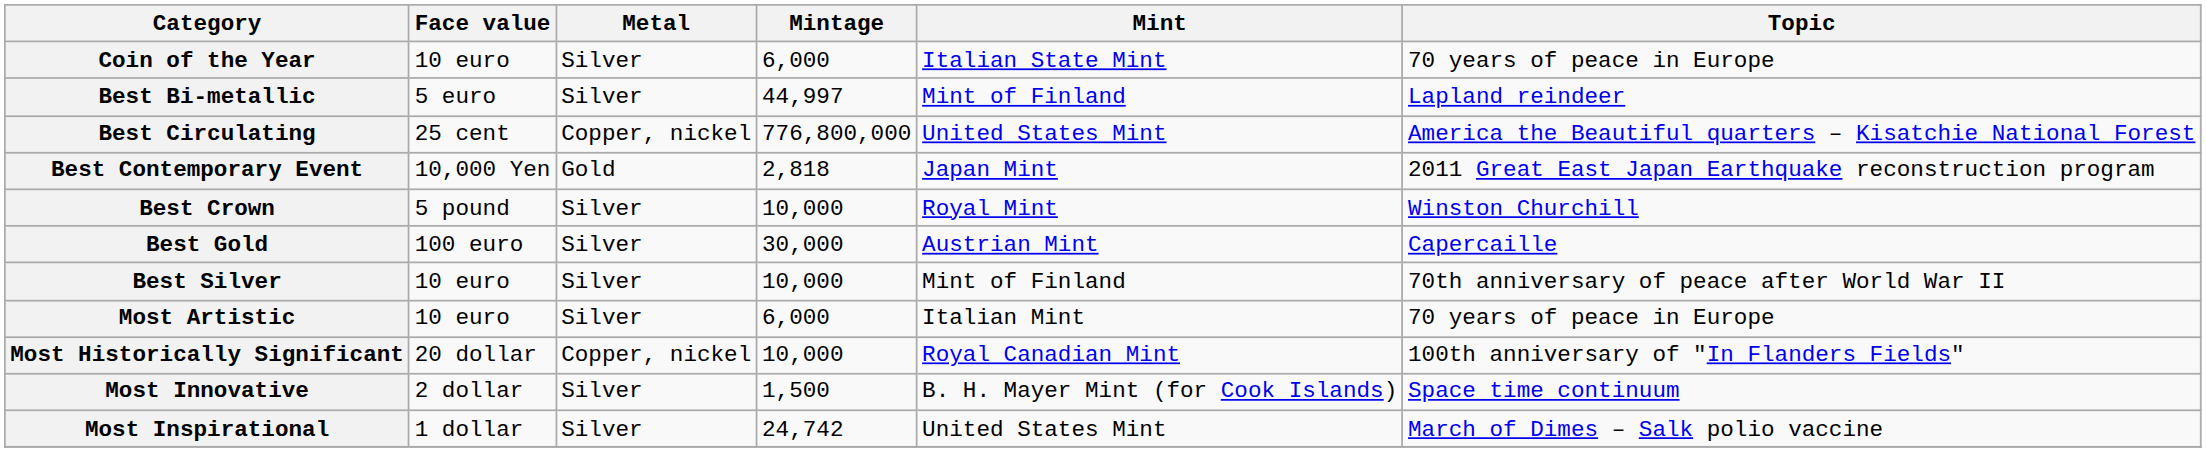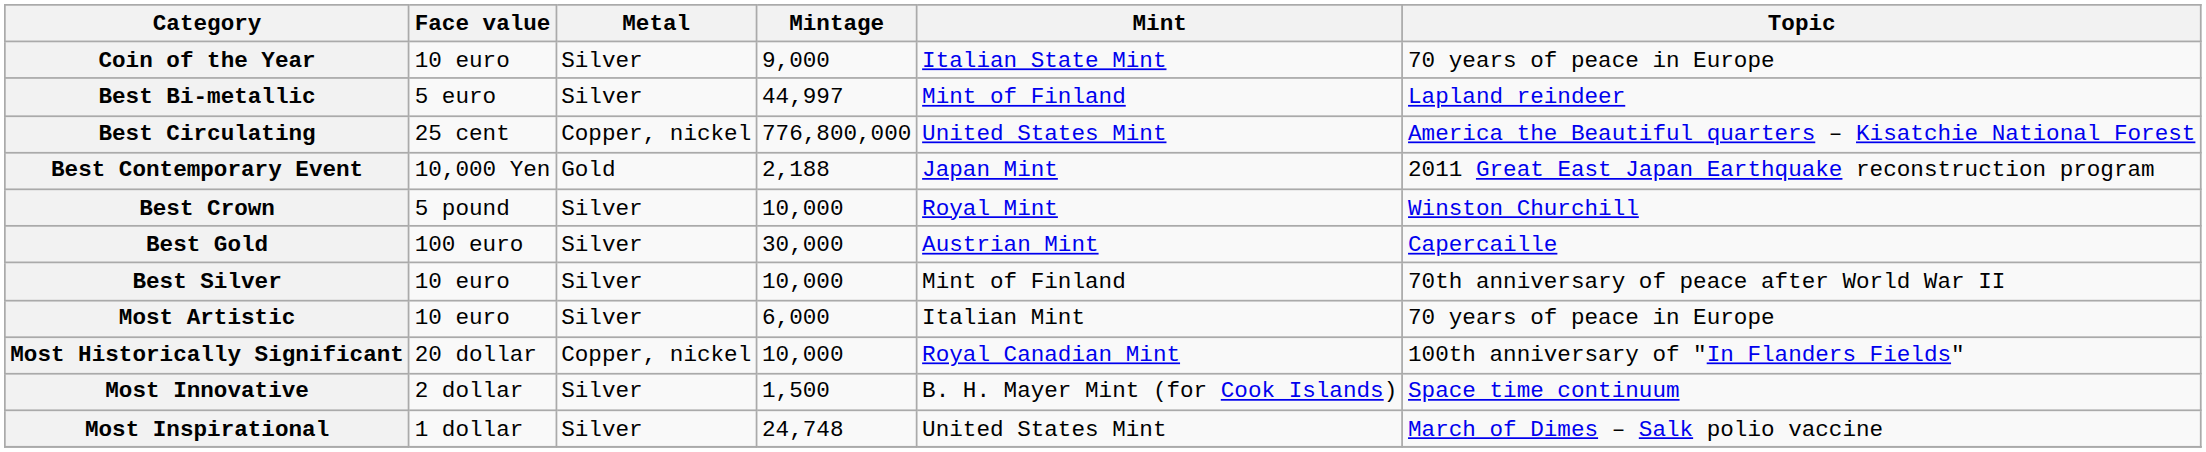Coin of the Year | Mintage: 6,000 -> 9,000
Best Contemporary Event | Mintage: 2,818 -> 2,188
Most Inspirational | Mintage: 24,742 -> 24,748
